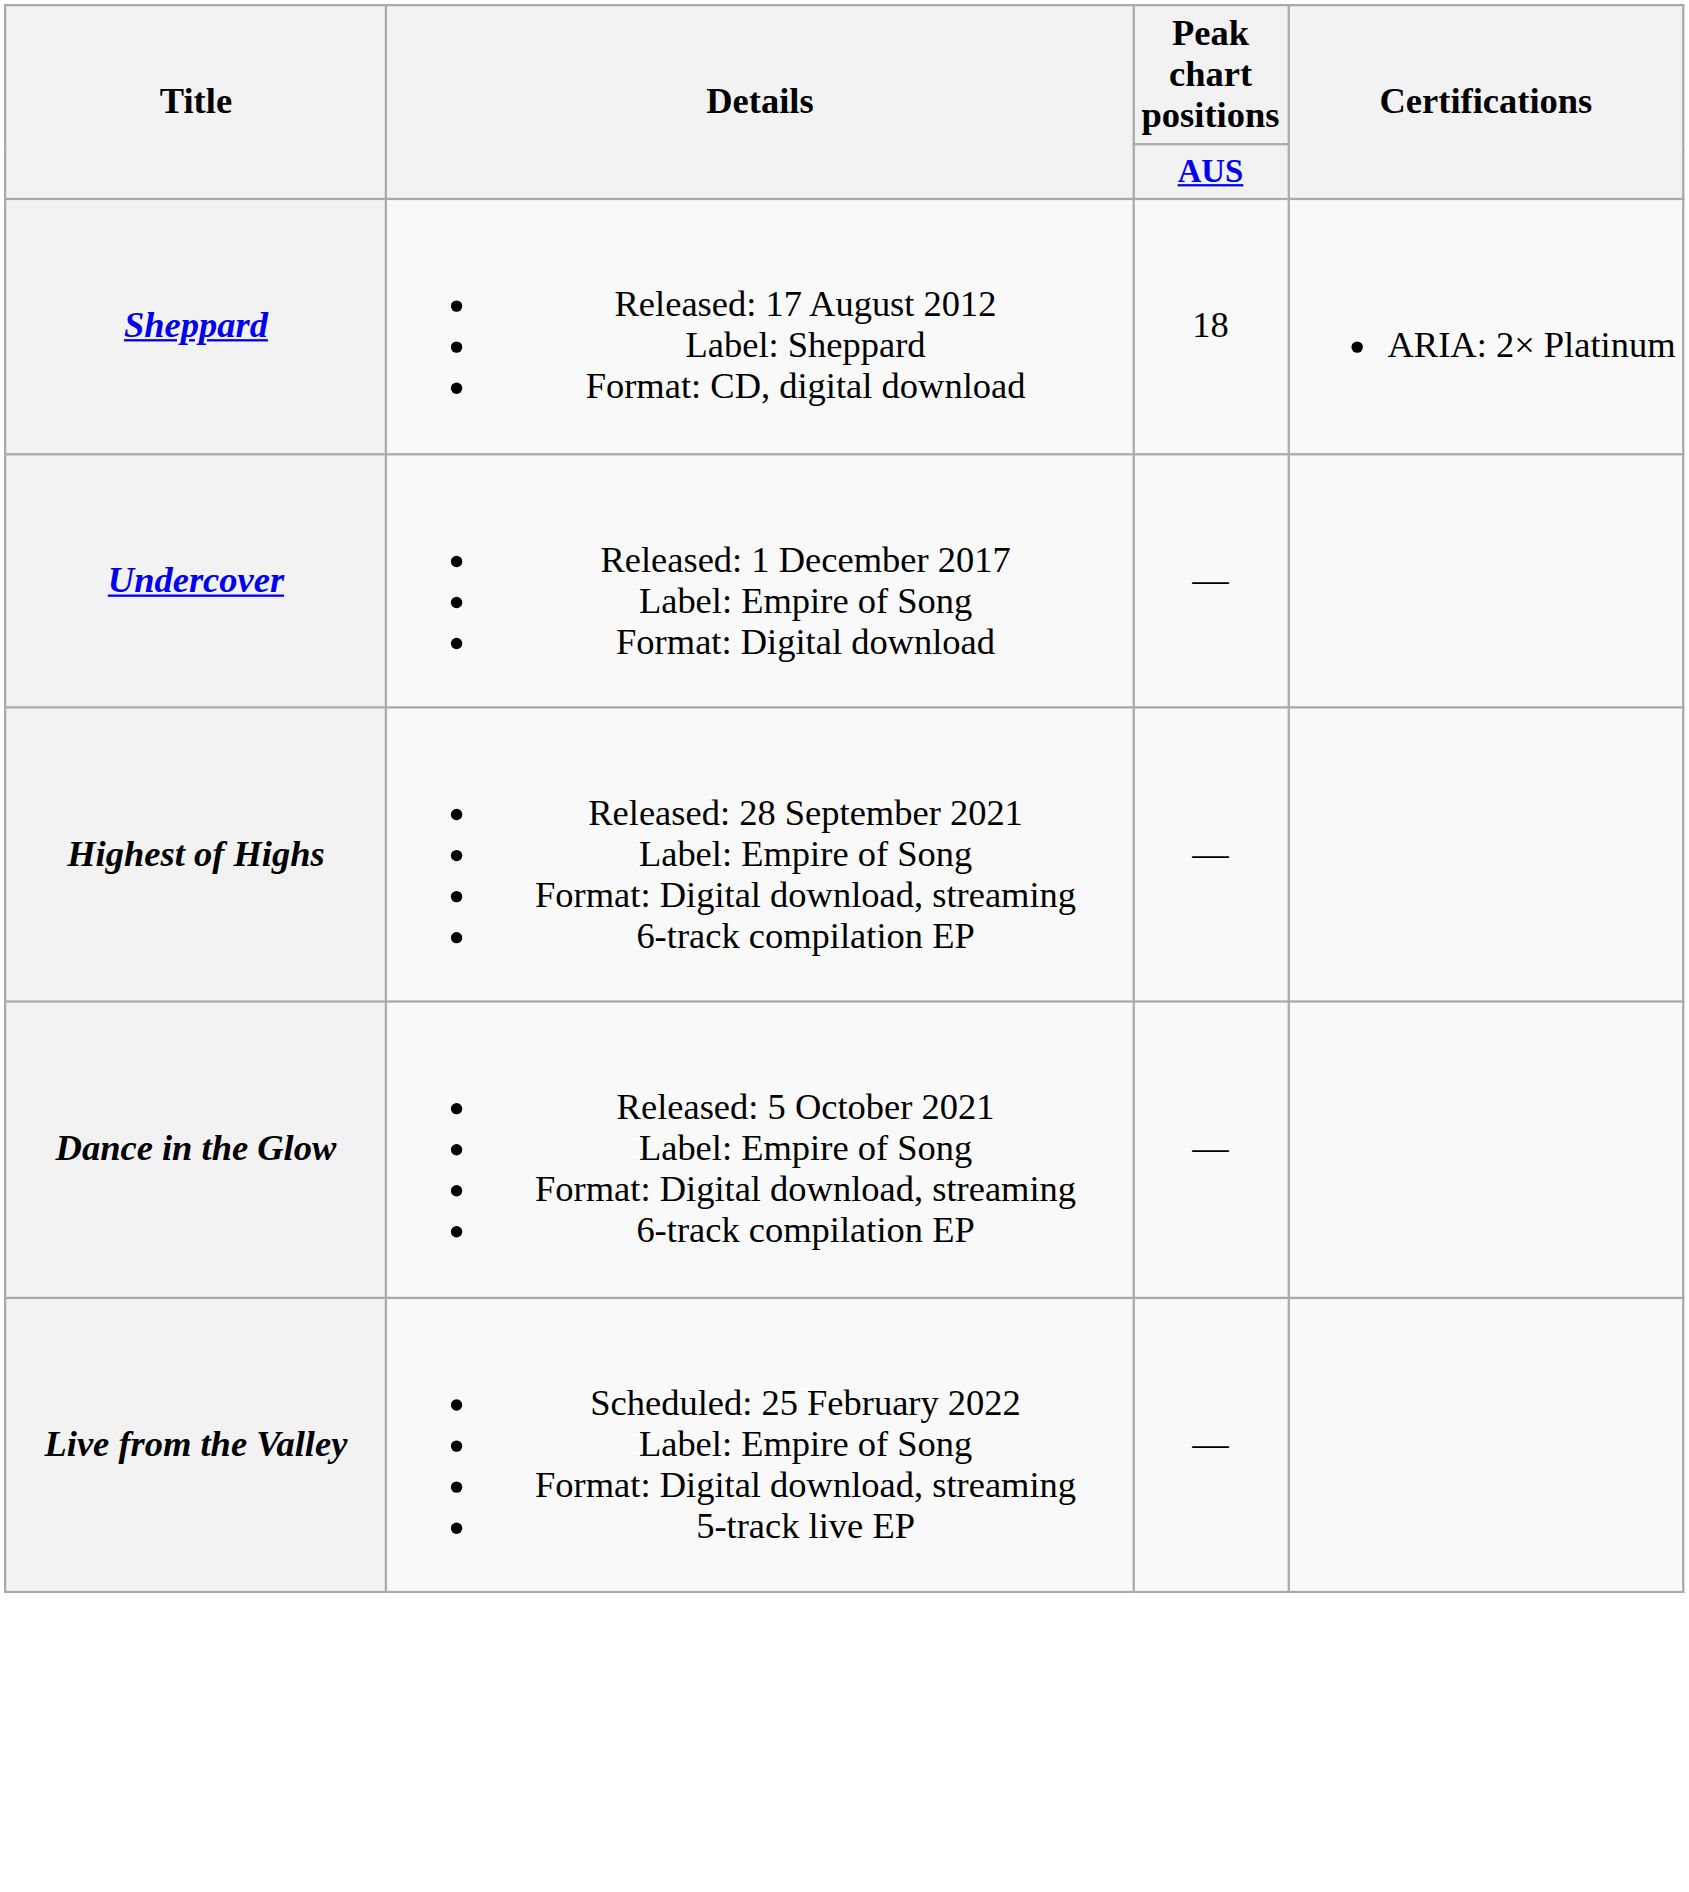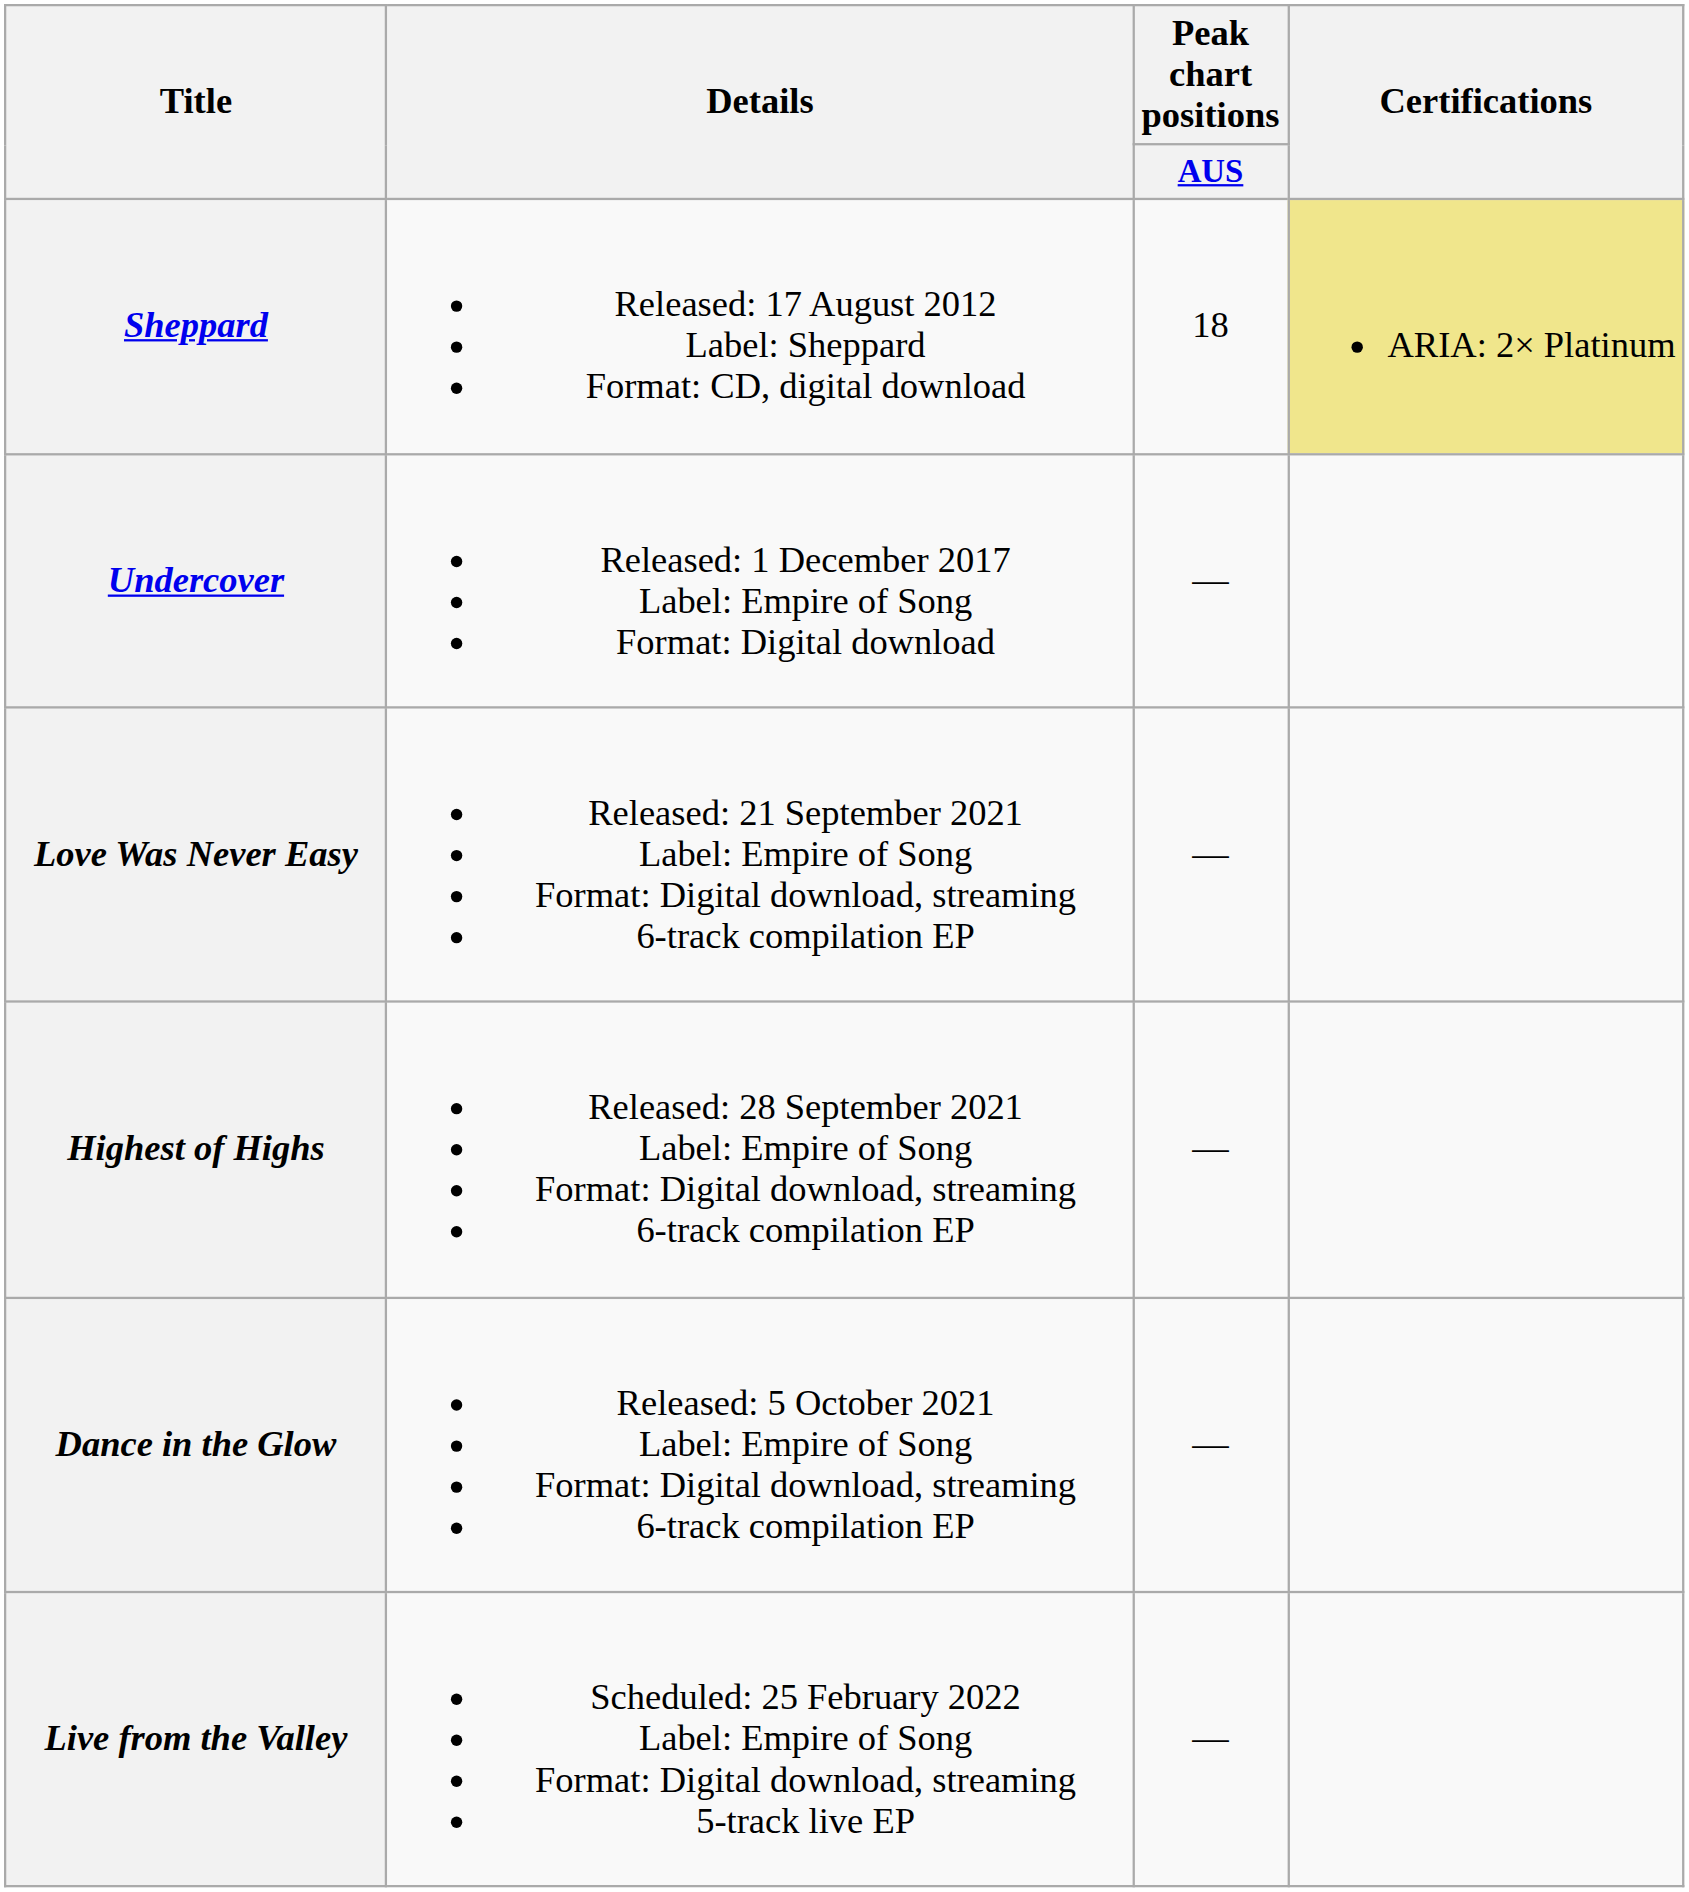Sheppard | Certifications: no background -> khaki background
+ row: Love Was Never Easy | Released: 21 September 2021 Label: Empire of Song Format: Digital download, streaming 6-track compilation EP | —
